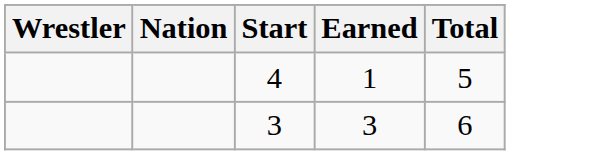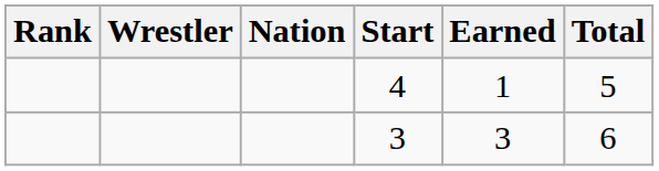+ column: Rank
